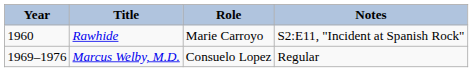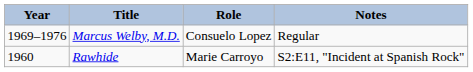rows swapped: Rawhide <-> Marcus Welby, M.D.
